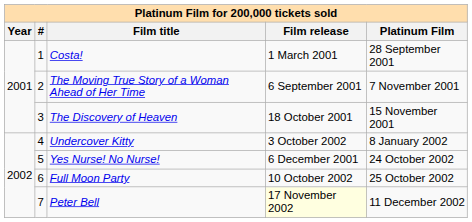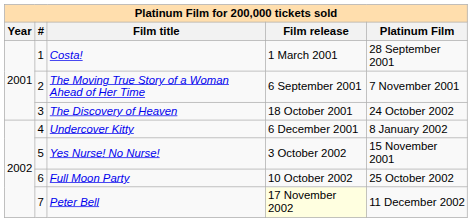The Discovery of Heaven | Platinum Film: 15 November 2001 -> 24 October 2002
Undercover Kitty | Film release: 3 October 2002 -> 6 December 2001
Yes Nurse! No Nurse! | Film release: 6 December 2001 -> 3 October 2002
Yes Nurse! No Nurse! | Platinum Film: 24 October 2002 -> 15 November 2001
